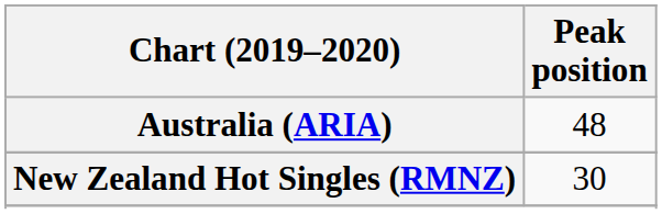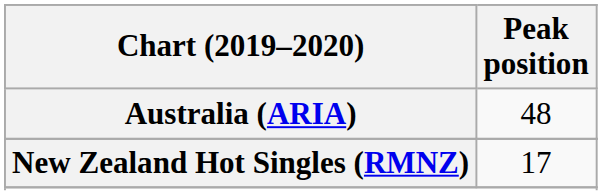New Zealand Hot Singles (RMNZ) | Peak position: 30 -> 17
